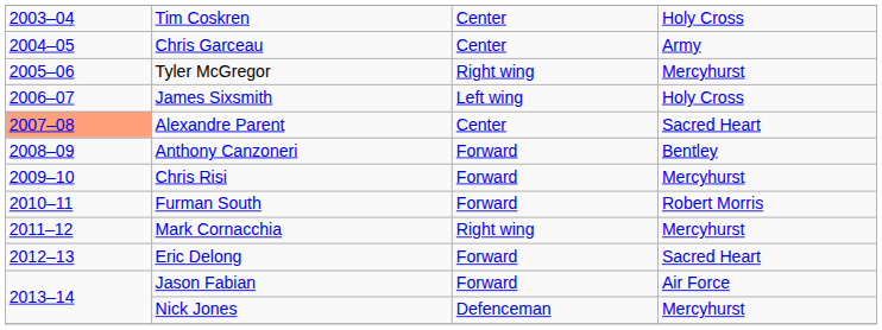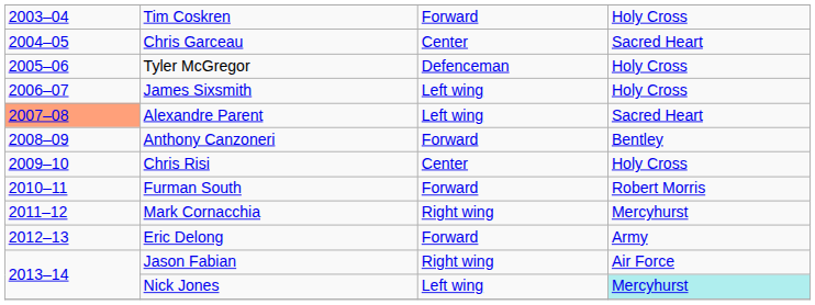Tim Coskren | column 3: Center -> Forward
Chris Garceau | column 4: Army -> Sacred Heart
Tyler McGregor | column 3: Right wing -> Defenceman
Tyler McGregor | column 4: Mercyhurst -> Holy Cross
Alexandre Parent | column 3: Center -> Left wing
Chris Risi | column 3: Forward -> Center
Chris Risi | column 4: Mercyhurst -> Holy Cross
Eric Delong | column 4: Sacred Heart -> Army
Jason Fabian | column 3: Forward -> Right wing
Nick Jones | column 3: Defenceman -> Left wing
Nick Jones | column 4: no background -> paleturquoise background
